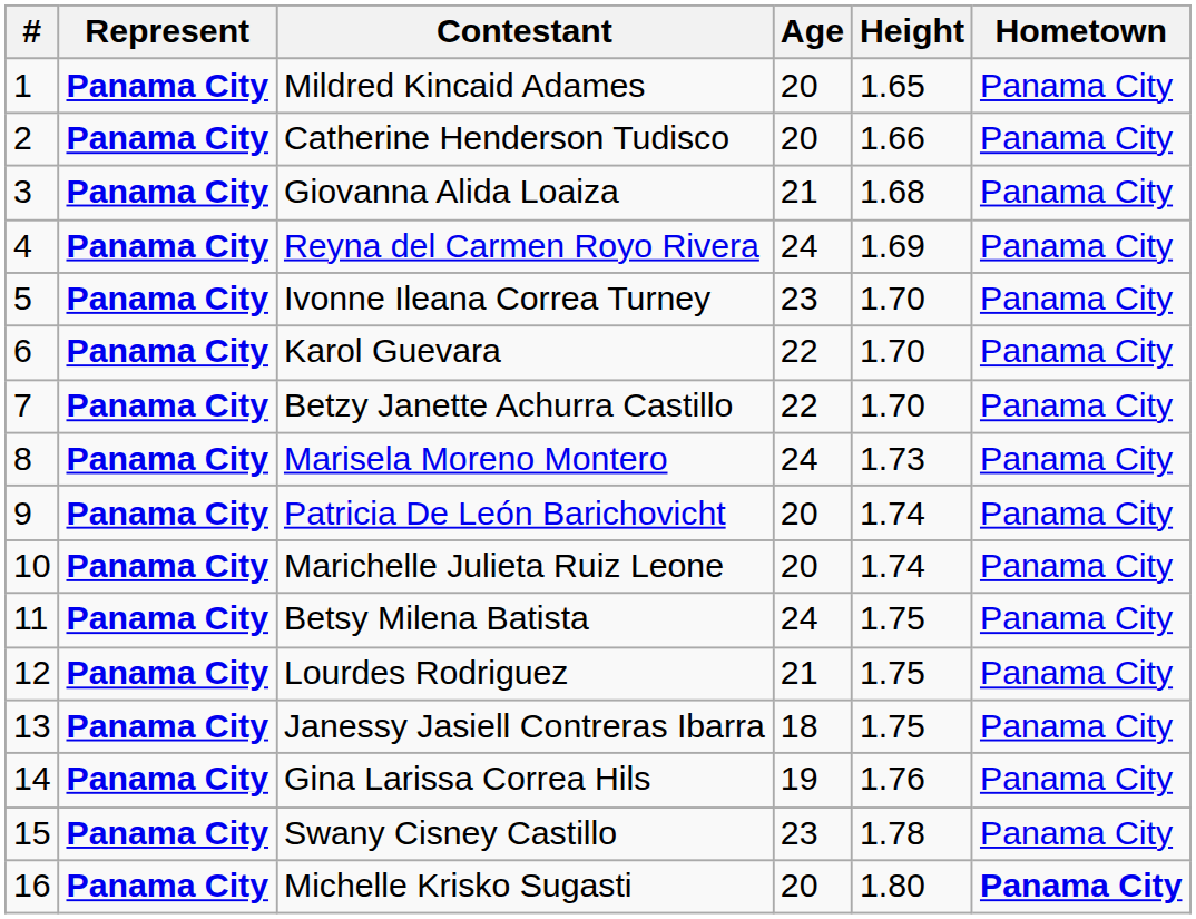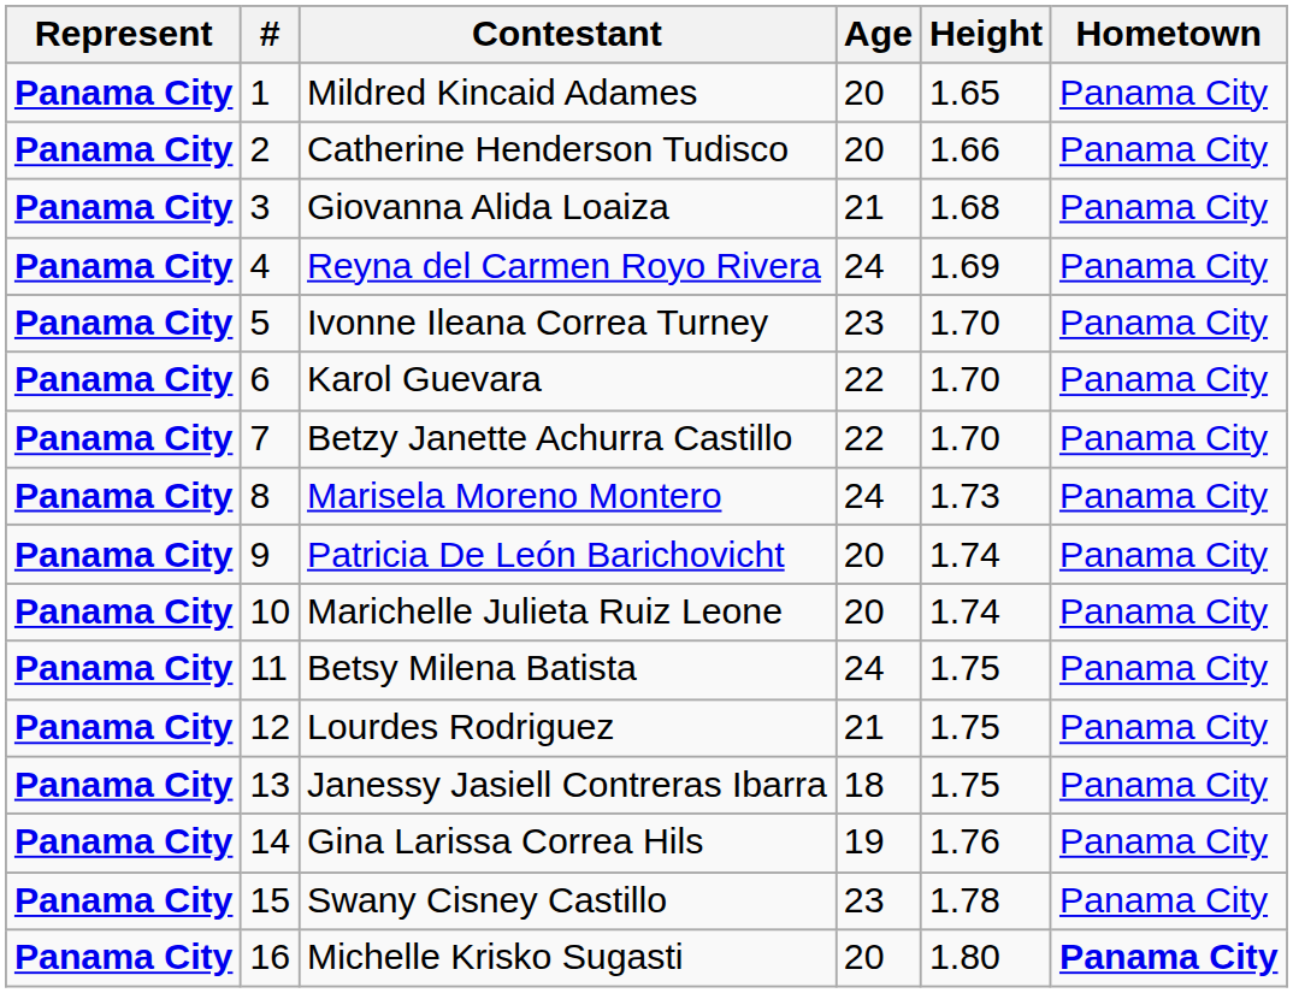columns swapped: # <-> Represent
